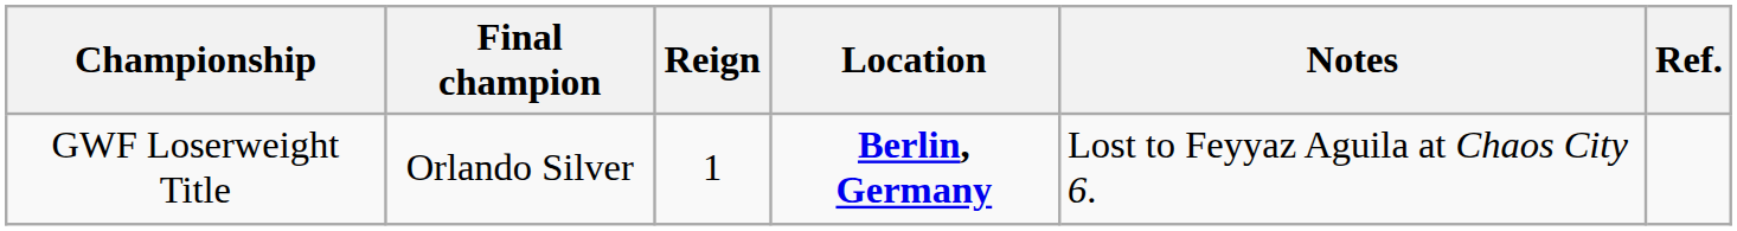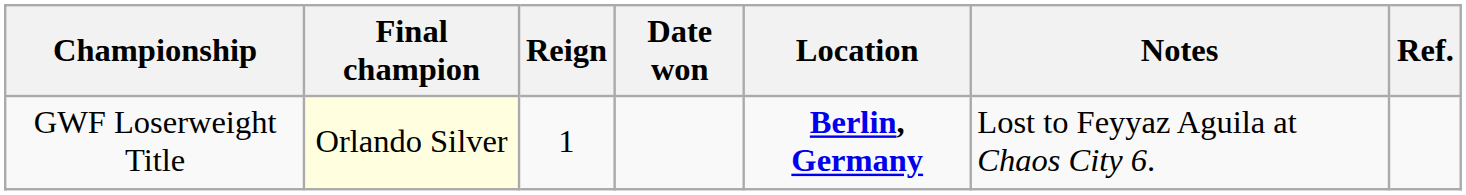+ column: Date won
GWF Loserweight Title | Final champion: no background -> lightyellow background
